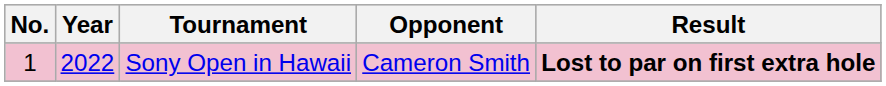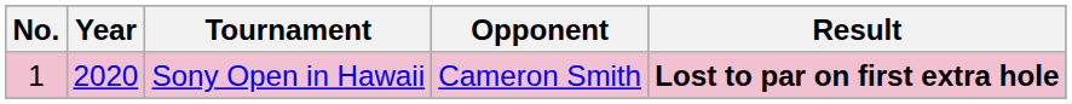Sony Open in Hawaii | Year: 2022 -> 2020
